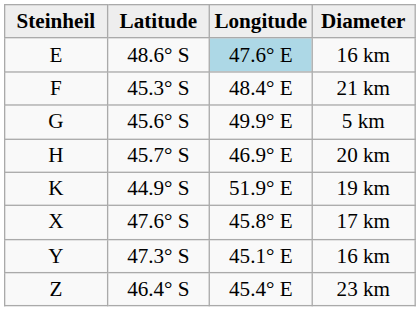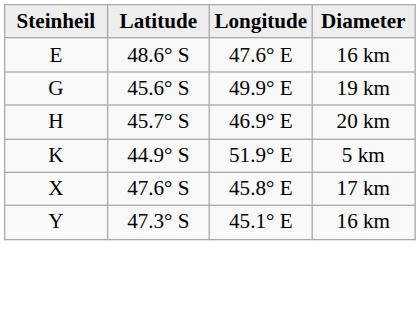E | Longitude: lightblue background -> no background
- row: F | 45.3° S | 48.4° E | 21 km
G | Diameter: 5 km -> 19 km
K | Diameter: 19 km -> 5 km
- row: Z | 46.4° S | 45.4° E | 23 km
